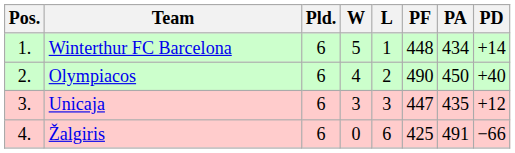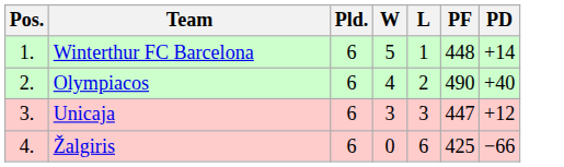- column: PA | 434 | 450 | 435 | 491
